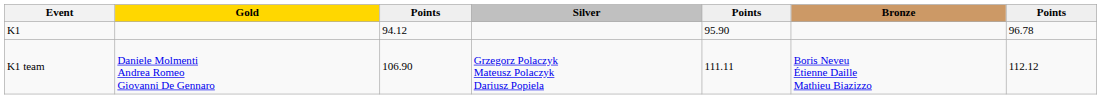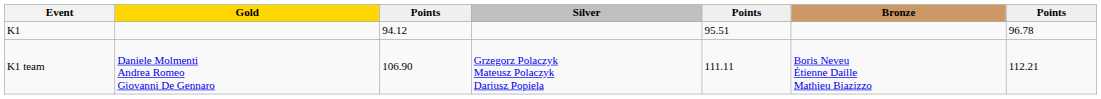K1 | column 5: 95.90 -> 95.51
K1 team | column 7: 112.12 -> 112.21
